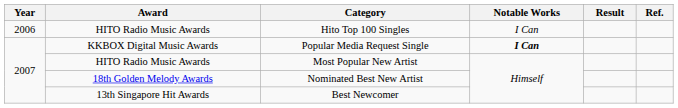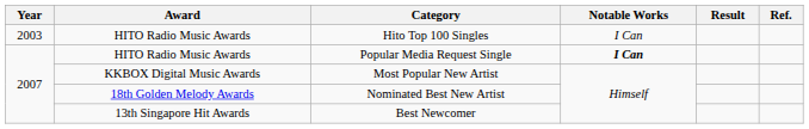Hito Top 100 Singles | Year: 2006 -> 2003
Popular Media Request Single | Award: KKBOX Digital Music Awards -> HITO Radio Music Awards
Most Popular New Artist | Award: HITO Radio Music Awards -> KKBOX Digital Music Awards
